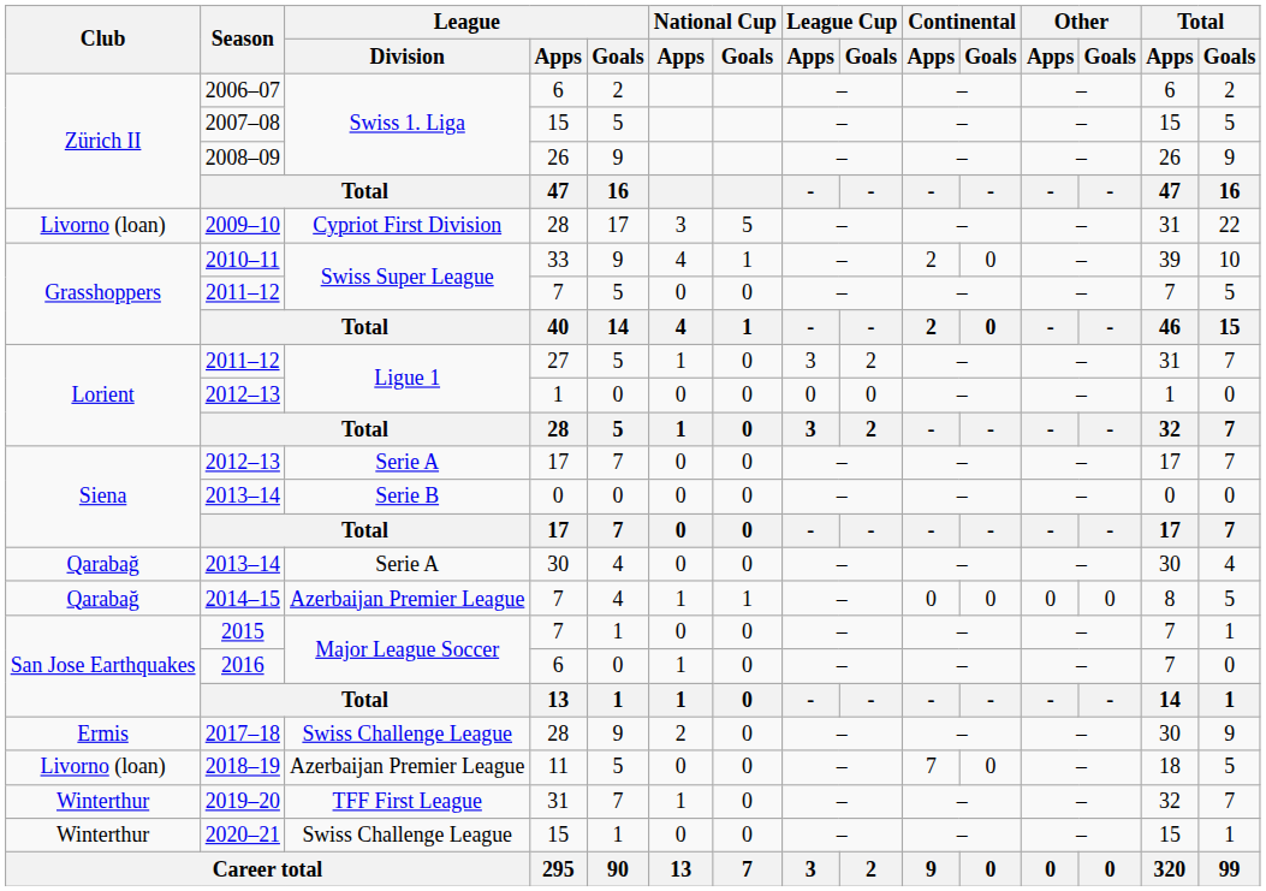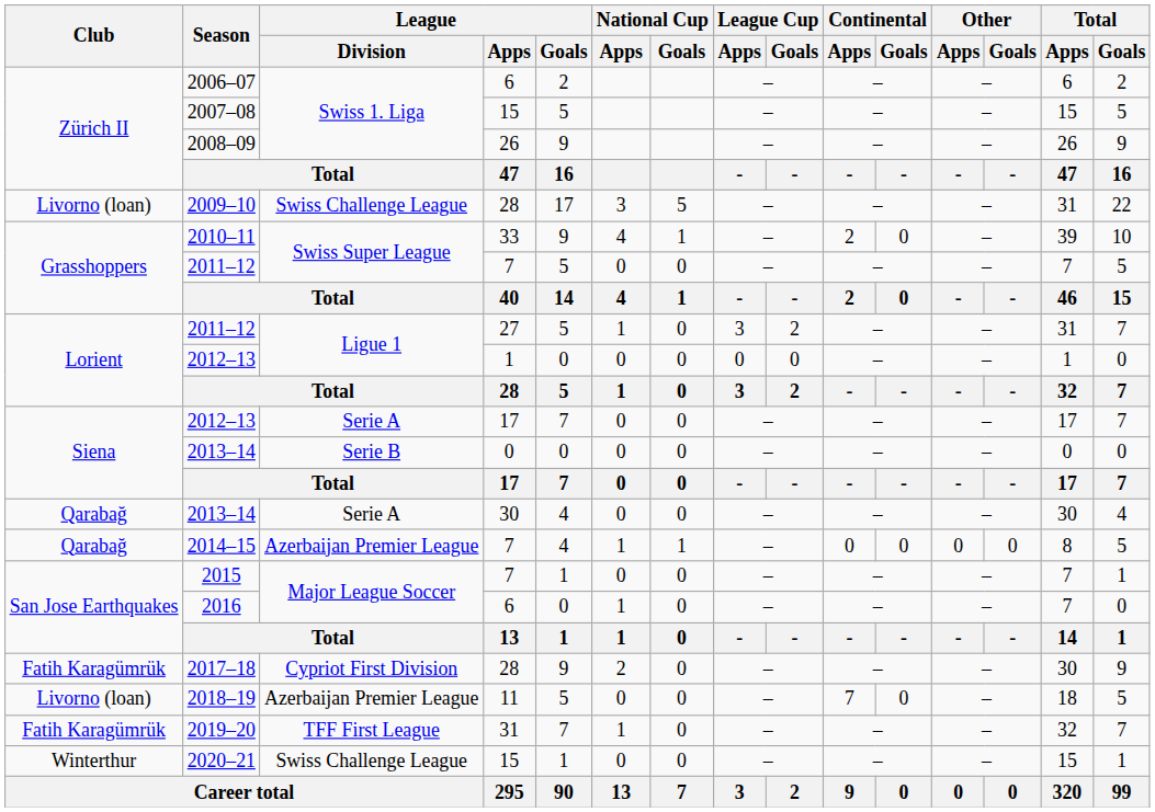2009–10 | League / Division: Cypriot First Division -> Swiss Challenge League
2017–18 | Club: Ermis -> Fatih Karagümrük
2017–18 | League / Division: Swiss Challenge League -> Cypriot First Division
2019–20 | Club: Winterthur -> Fatih Karagümrük
